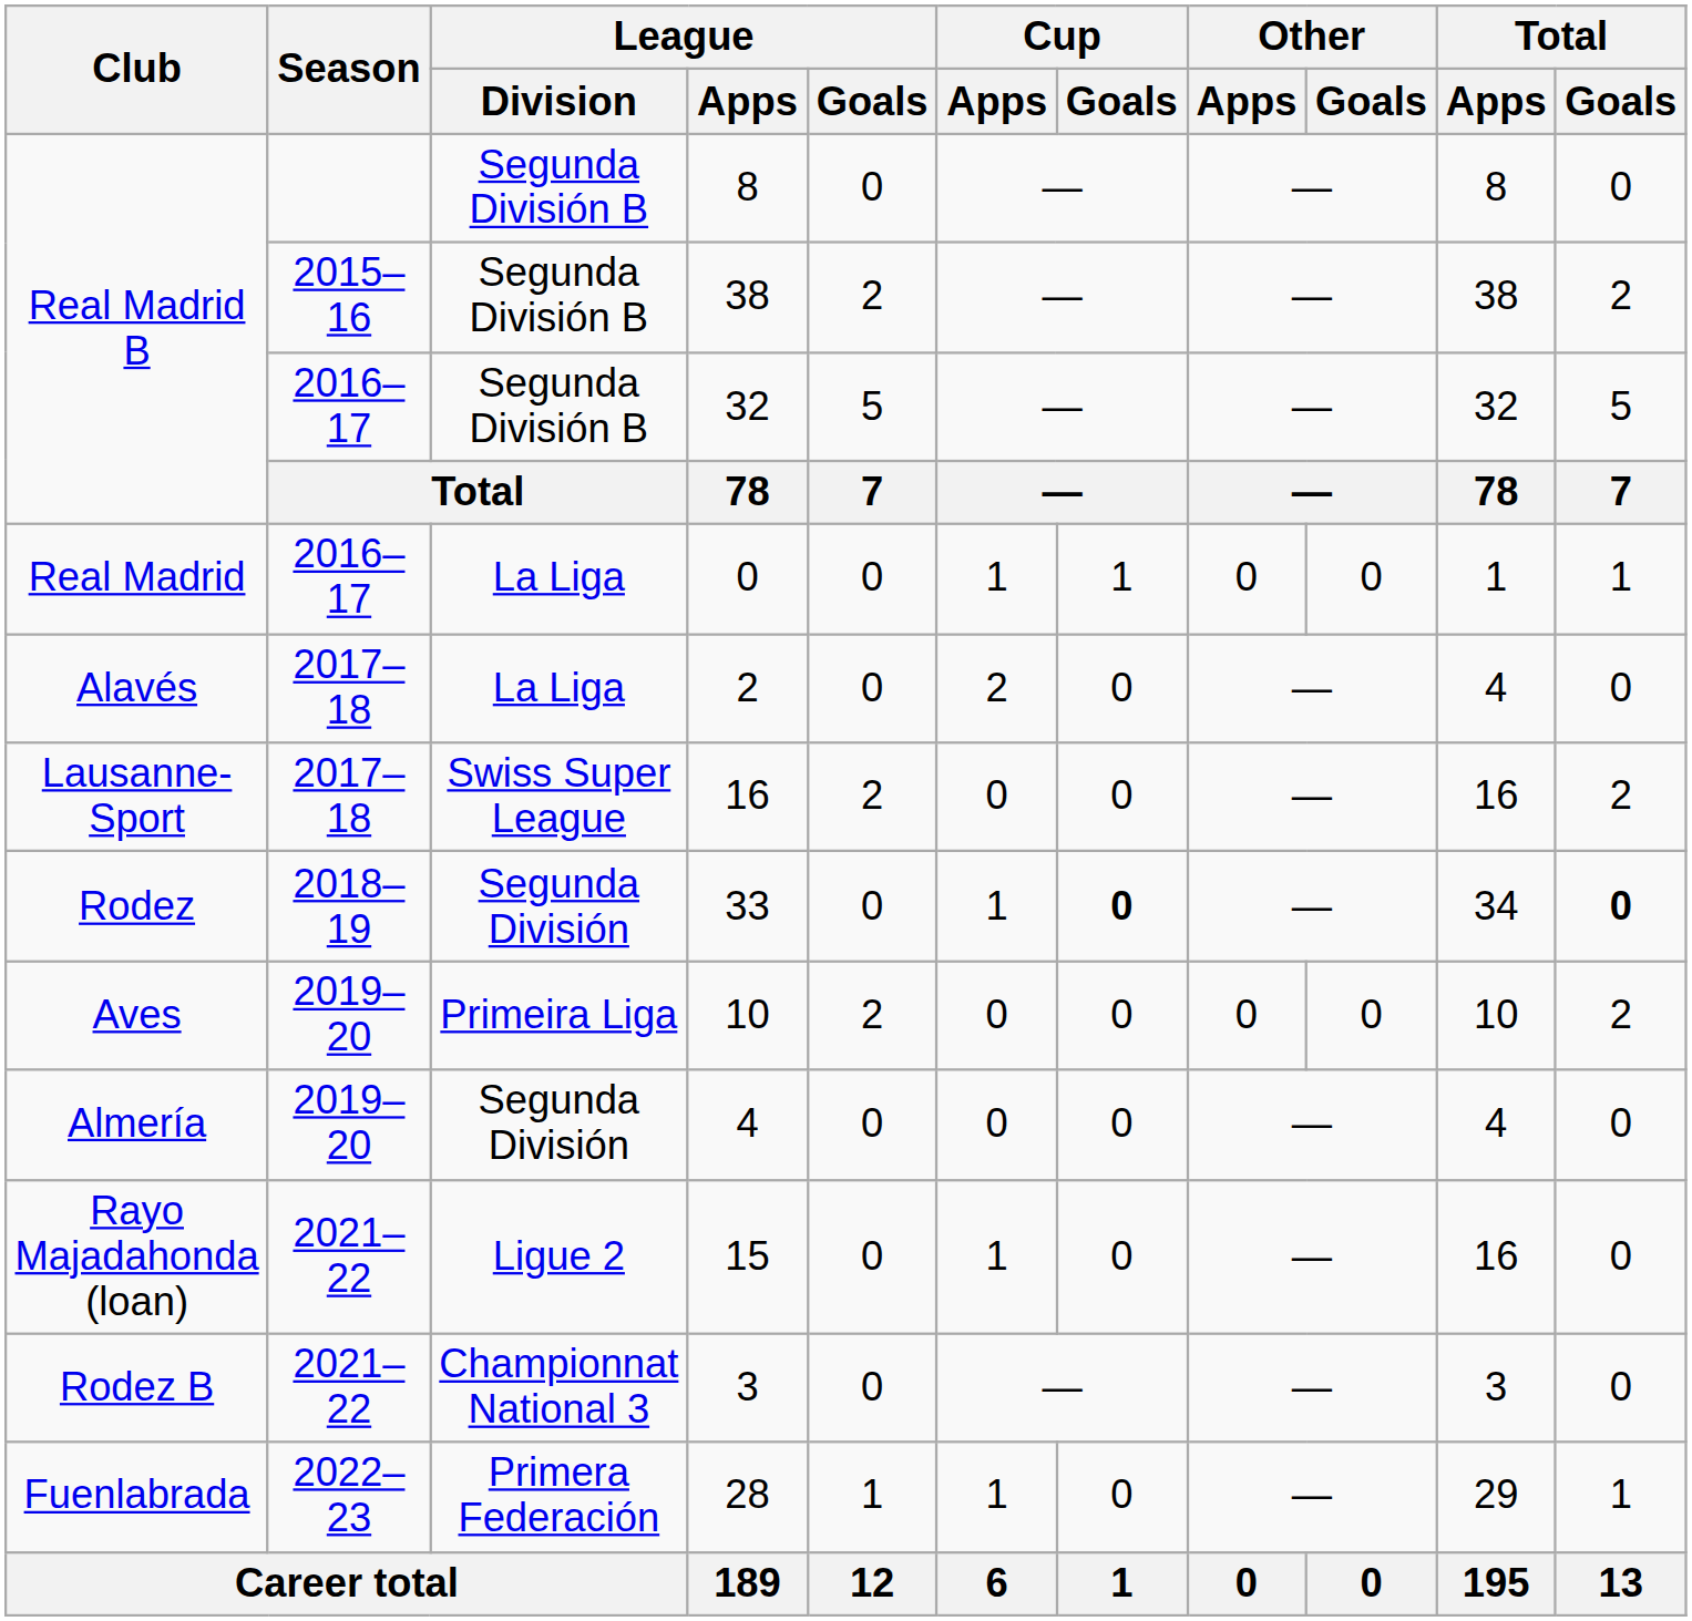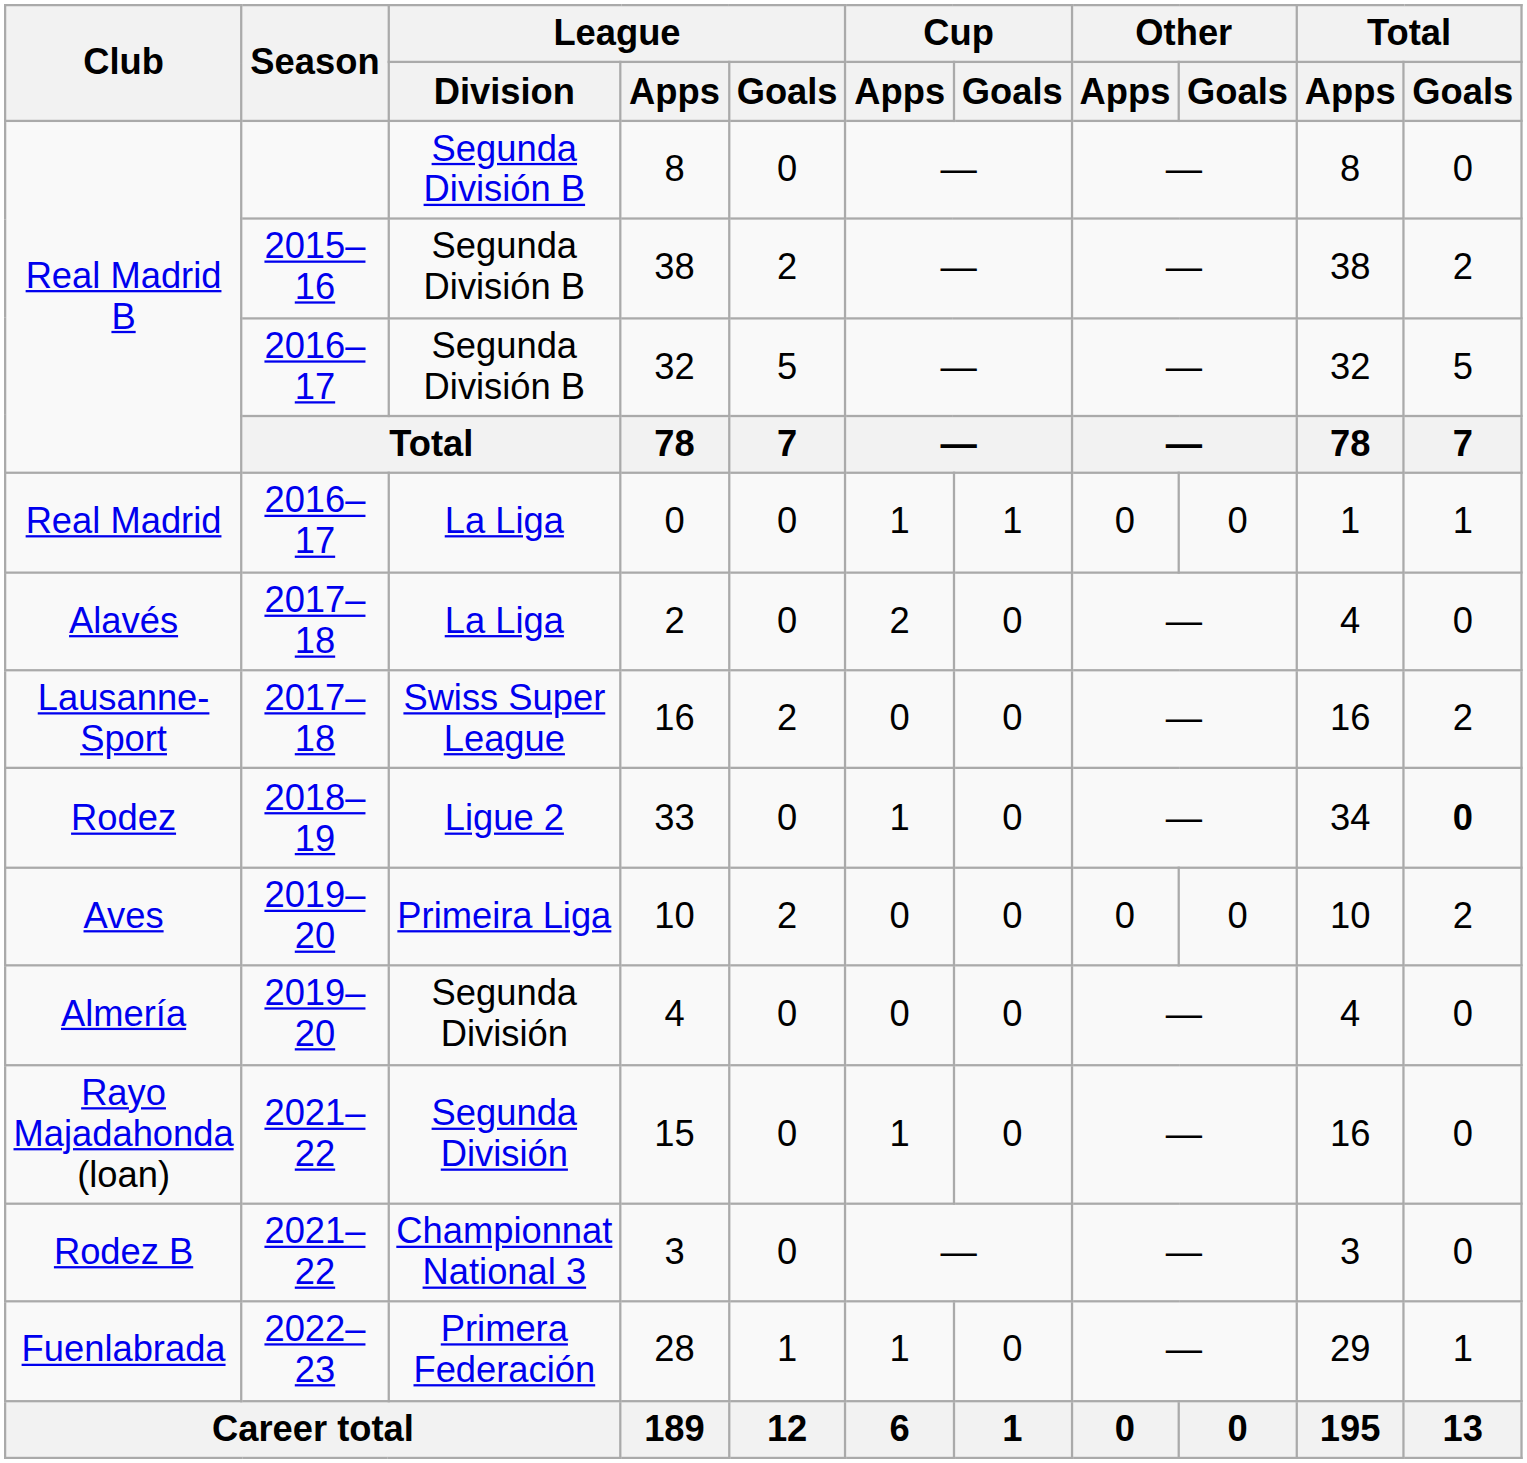33 | League / Division: Segunda División -> Ligue 2
33 | Cup / Goals: bold -> normal
15 | League / Division: Ligue 2 -> Segunda División
